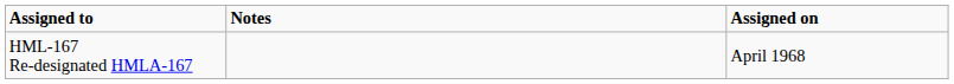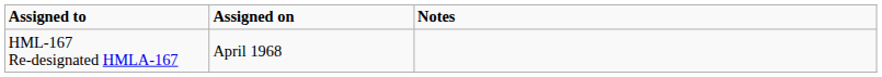columns swapped: Assigned on <-> Notes
